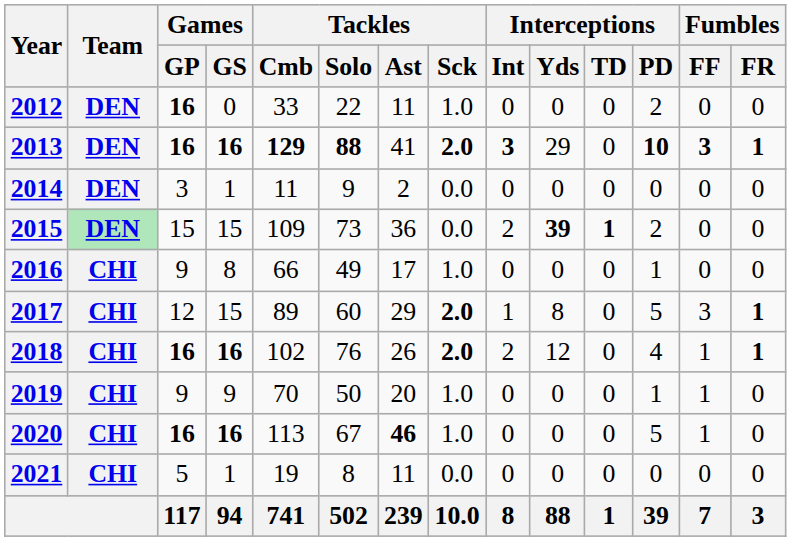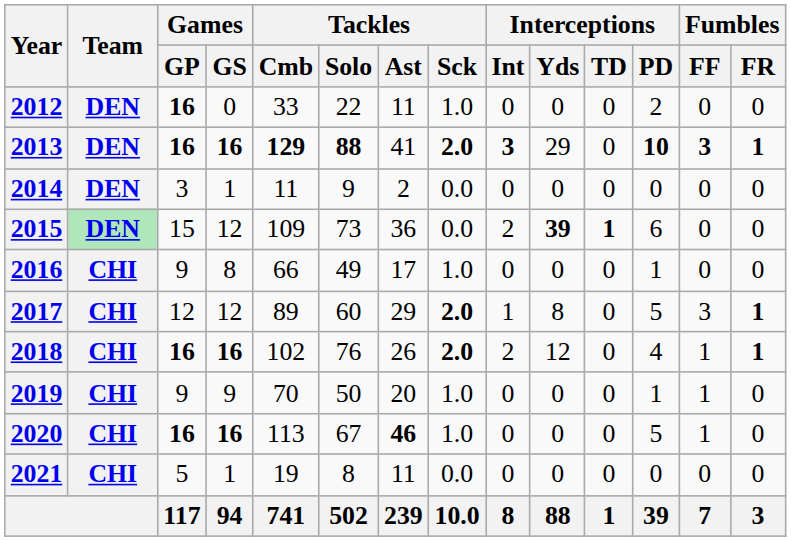2015 | Games / GS: 15 -> 12
2015 | Interceptions / PD: 2 -> 6
2017 | Games / GS: 15 -> 12
